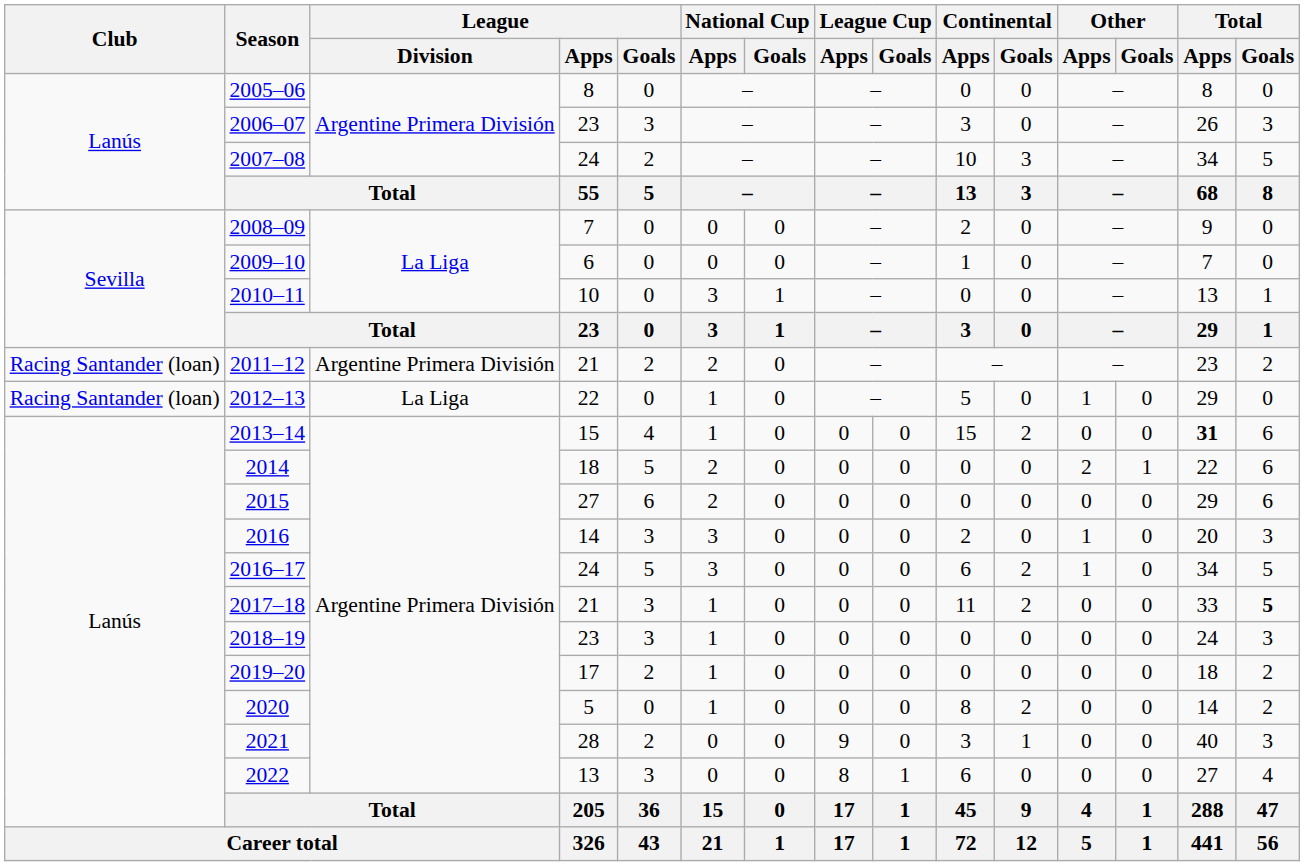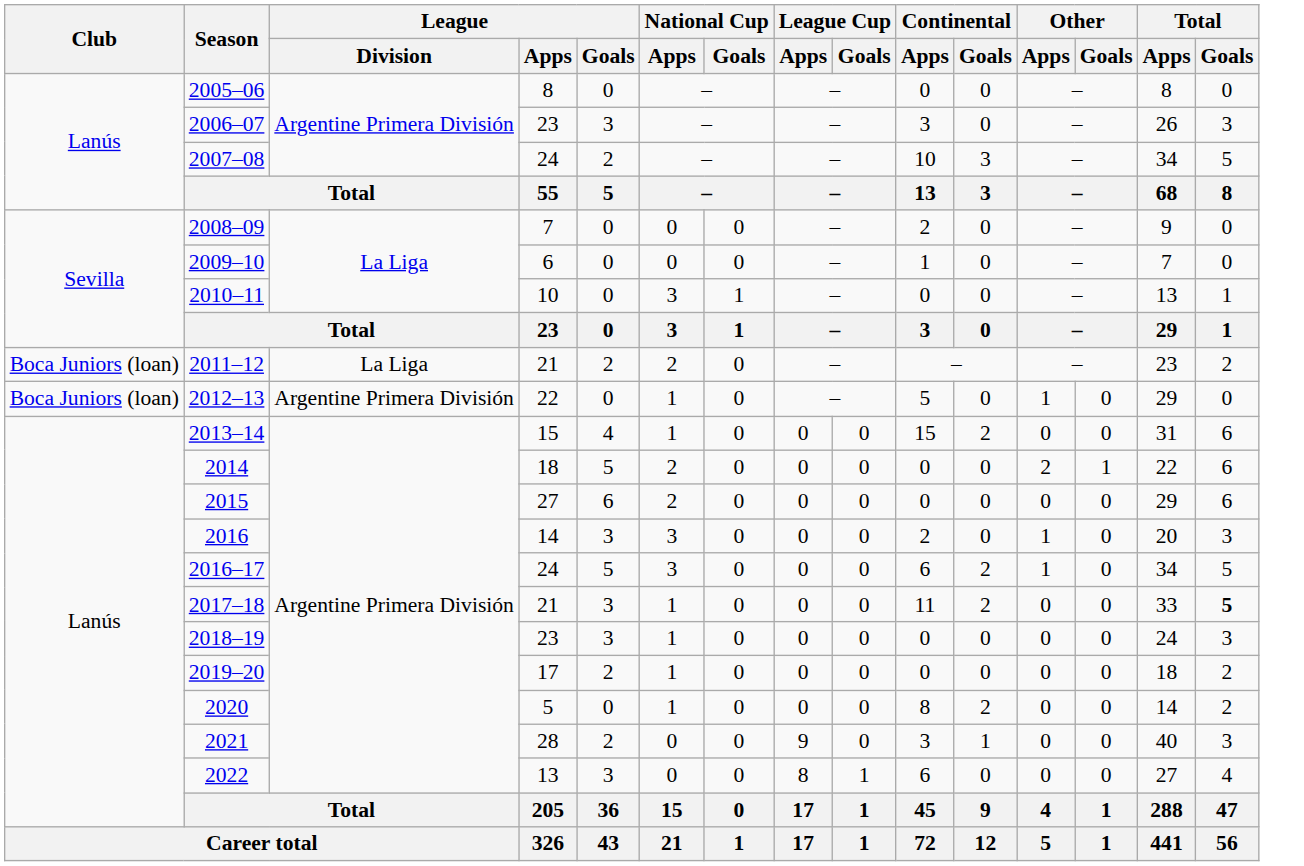2011–12 | Club: Racing Santander (loan) -> Boca Juniors (loan)
2011–12 | League / Division: Argentine Primera División -> La Liga
2012–13 | Club: Racing Santander (loan) -> Boca Juniors (loan)
2012–13 | League / Division: La Liga -> Argentine Primera División
2013–14 | Total / Apps: bold -> normal
